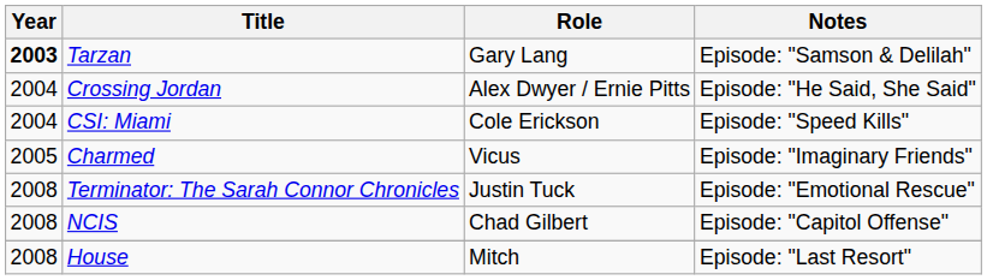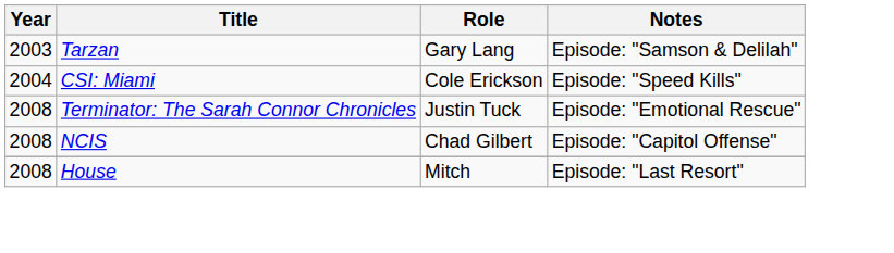Tarzan | Year: bold -> normal
- row: 2004 | Crossing Jordan | Alex Dwyer / Ernie Pitts | Episode: "He Said, She Said"
- row: 2005 | Charmed | Vicus | Episode: "Imaginary Friends"
